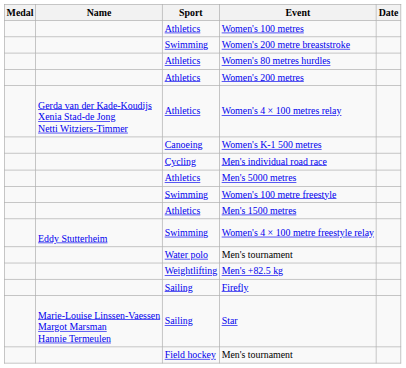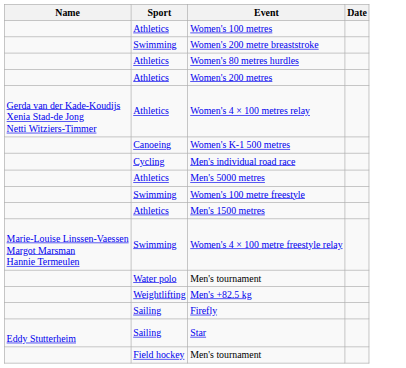- column: Medal
Women's 4 × 100 metre freestyle relay | Name: Eddy Stutterheim -> Marie-Louise Linssen-Vaessen Margot Marsman Hannie Termeulen
Star | Name: Marie-Louise Linssen-Vaessen Margot Marsman Hannie Termeulen -> Eddy Stutterheim
